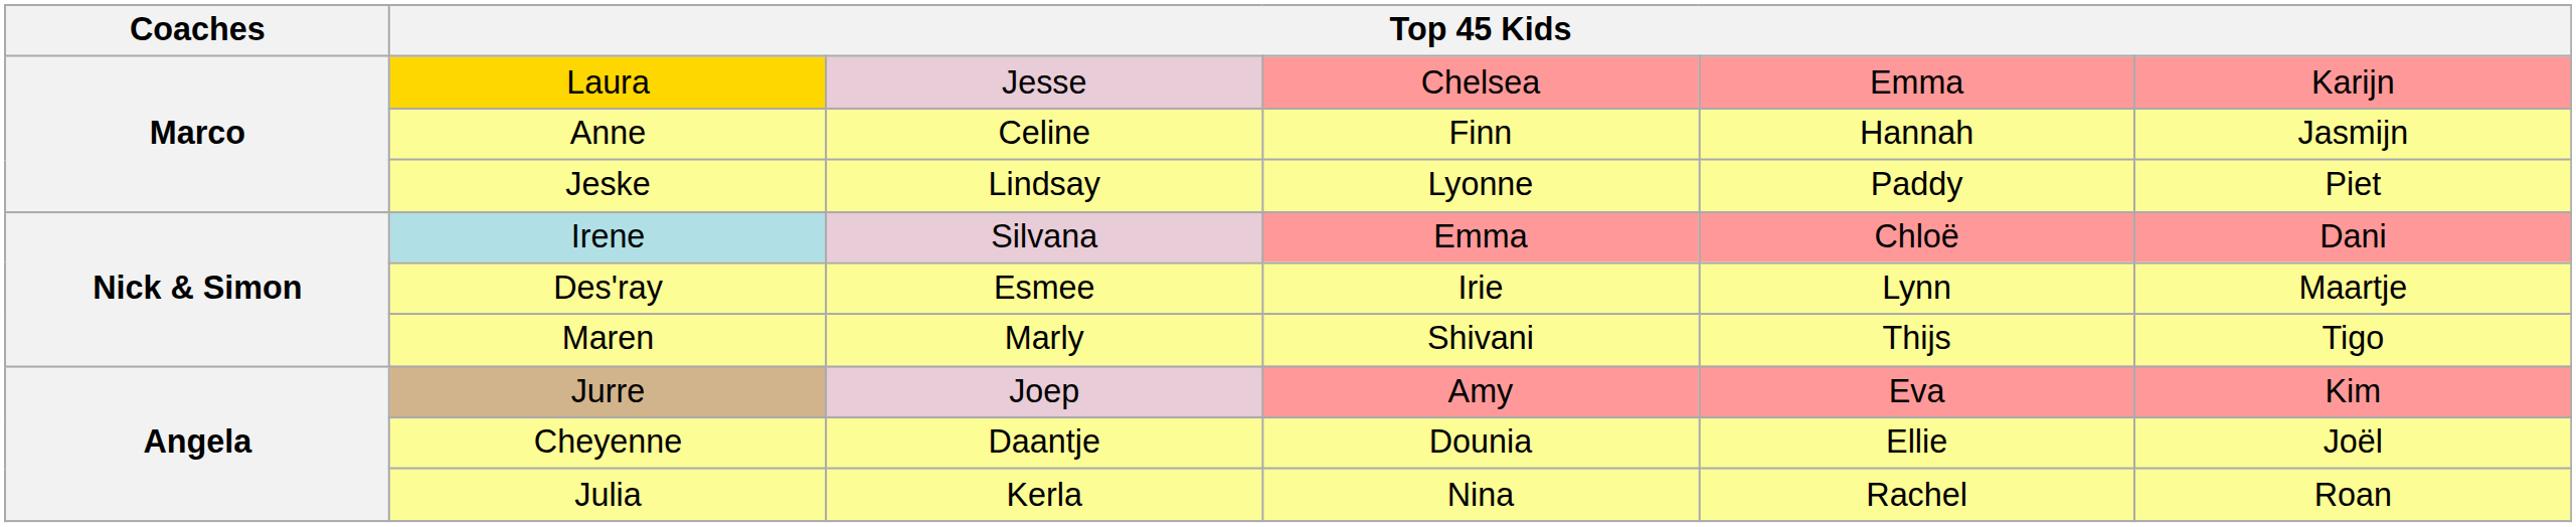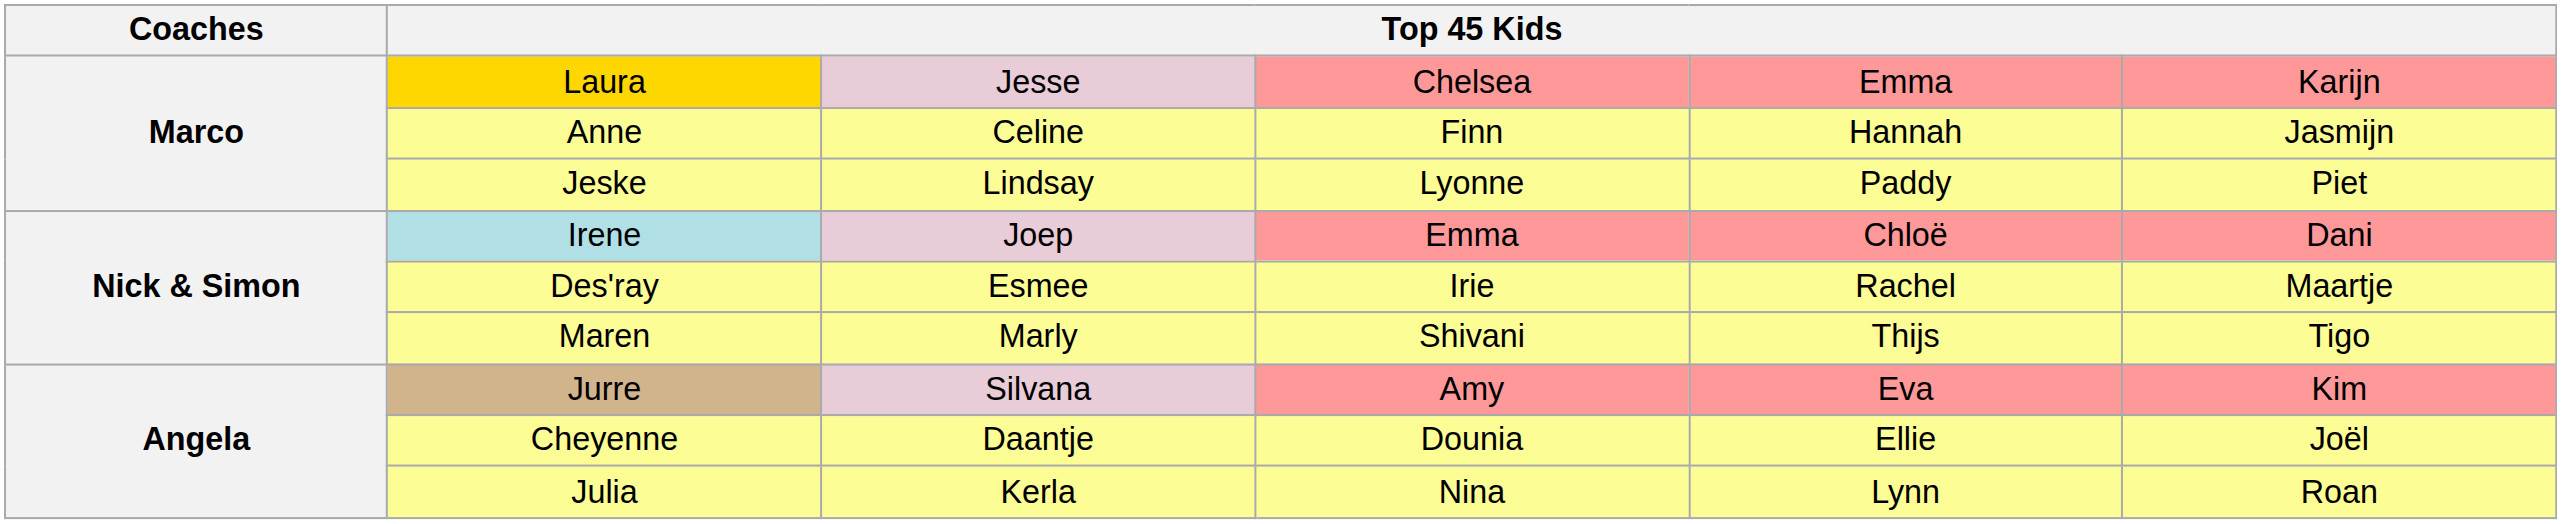Irene | column 3: Silvana -> Joep
Des'ray | column 5: Lynn -> Rachel
Jurre | column 3: Joep -> Silvana
Julia | column 5: Rachel -> Lynn
